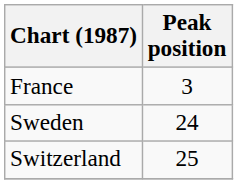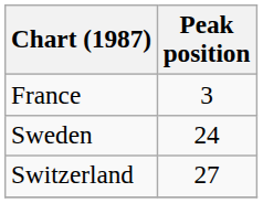Switzerland | Peak position: 25 -> 27
